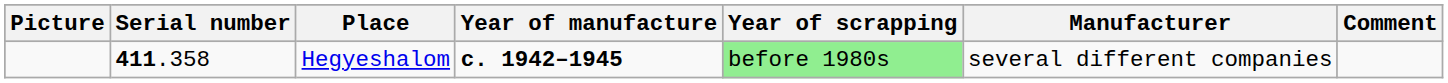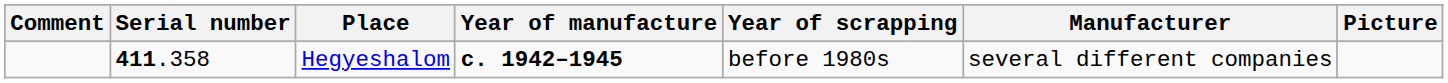columns swapped: Picture <-> Comment
Hegyeshalom | Year of scrapping: lightgreen background -> no background
